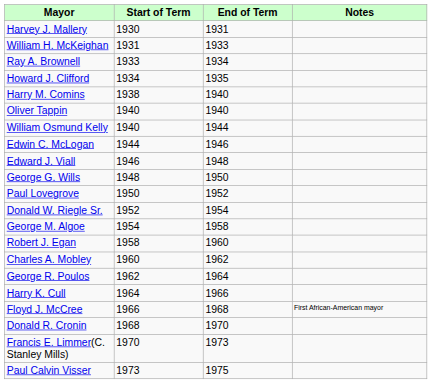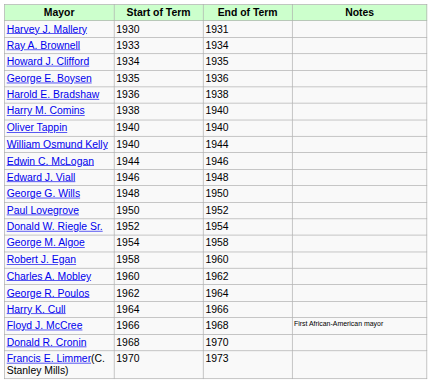- row: William H. McKeighan | 1931 | 1933
+ row: George E. Boysen | 1935 | 1936
+ row: Harold E. Bradshaw | 1936 | 1938
- row: Paul Calvin Visser | 1973 | 1975
